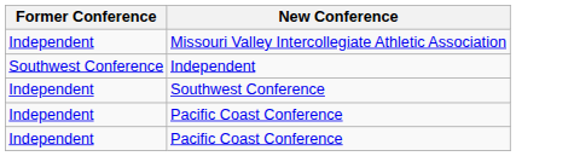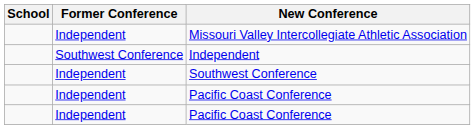+ column: School
